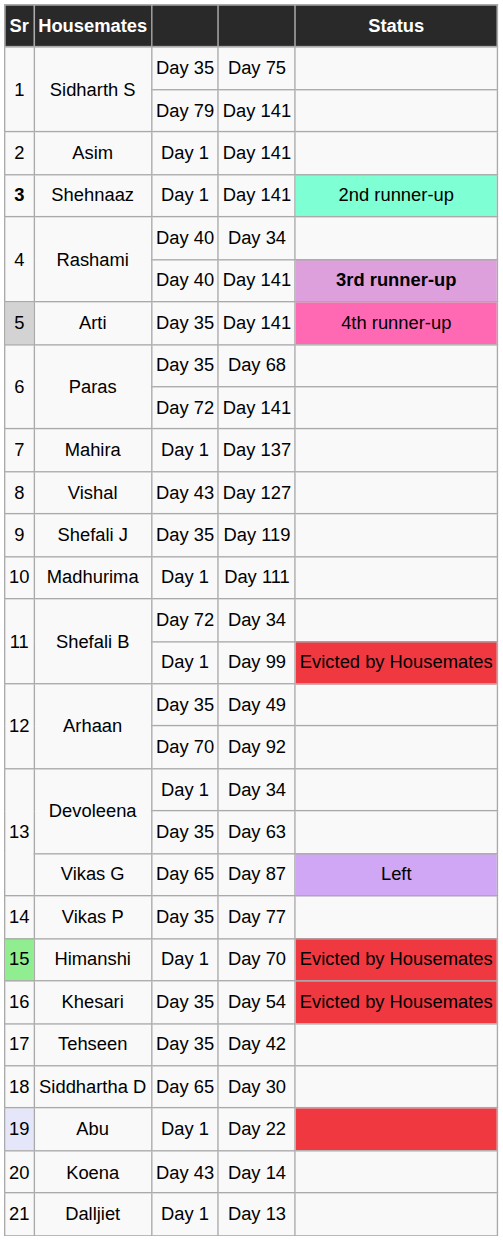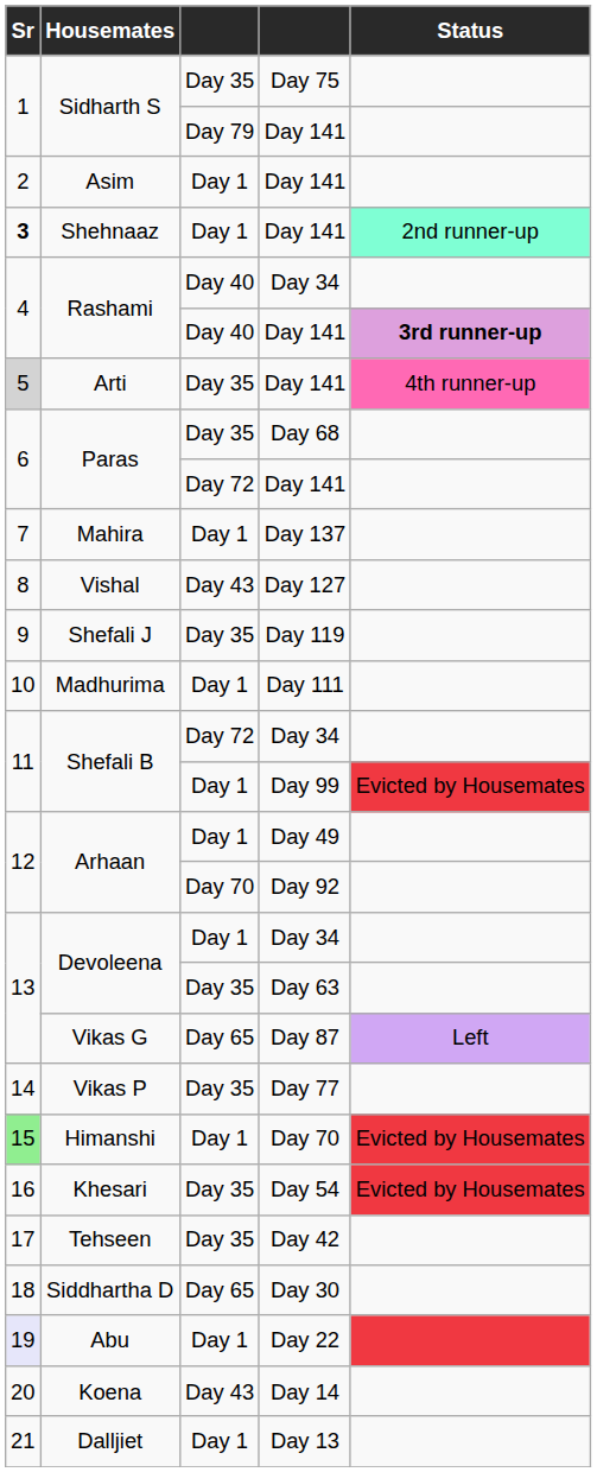Arhaan / Day 49 | column 3: Day 35 -> Day 1
